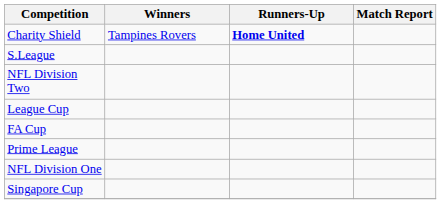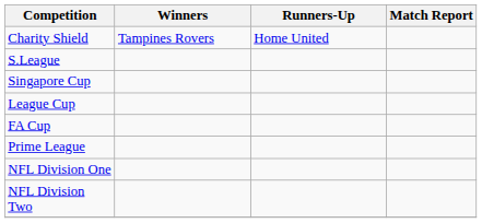Charity Shield | Runners-Up: bold -> normal
rows swapped: Singapore Cup <-> NFL Division Two
